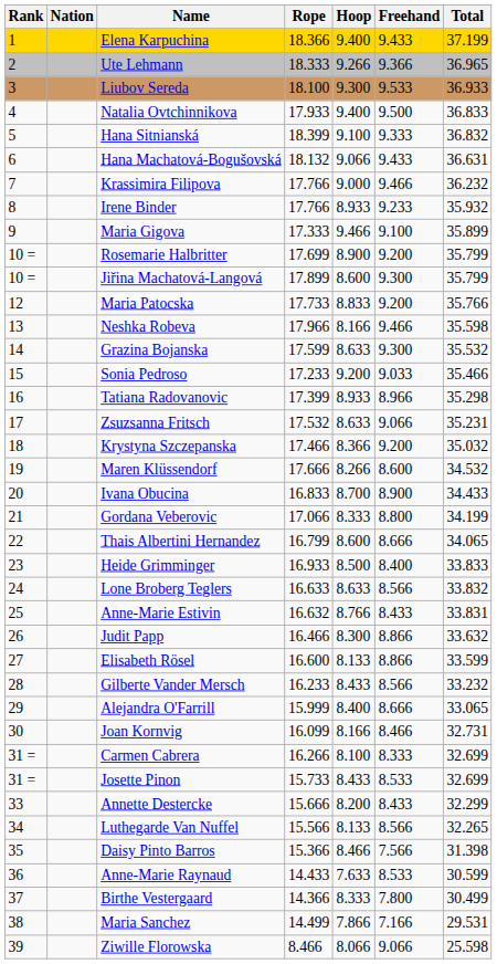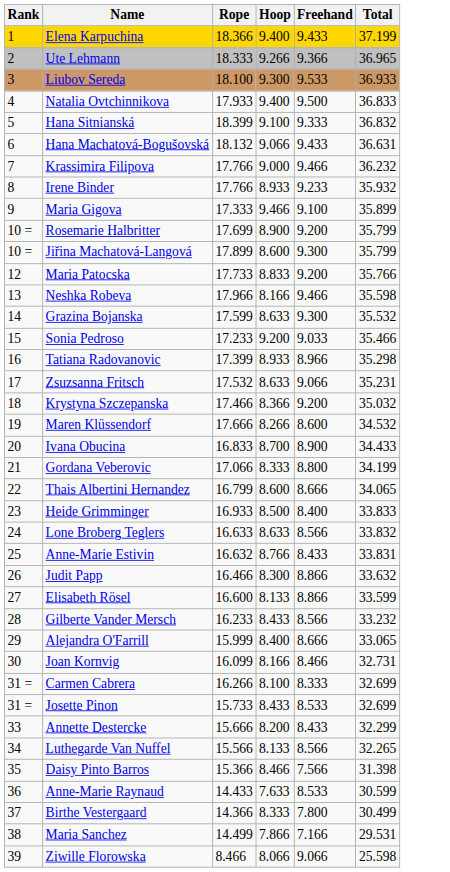- column: Nation
